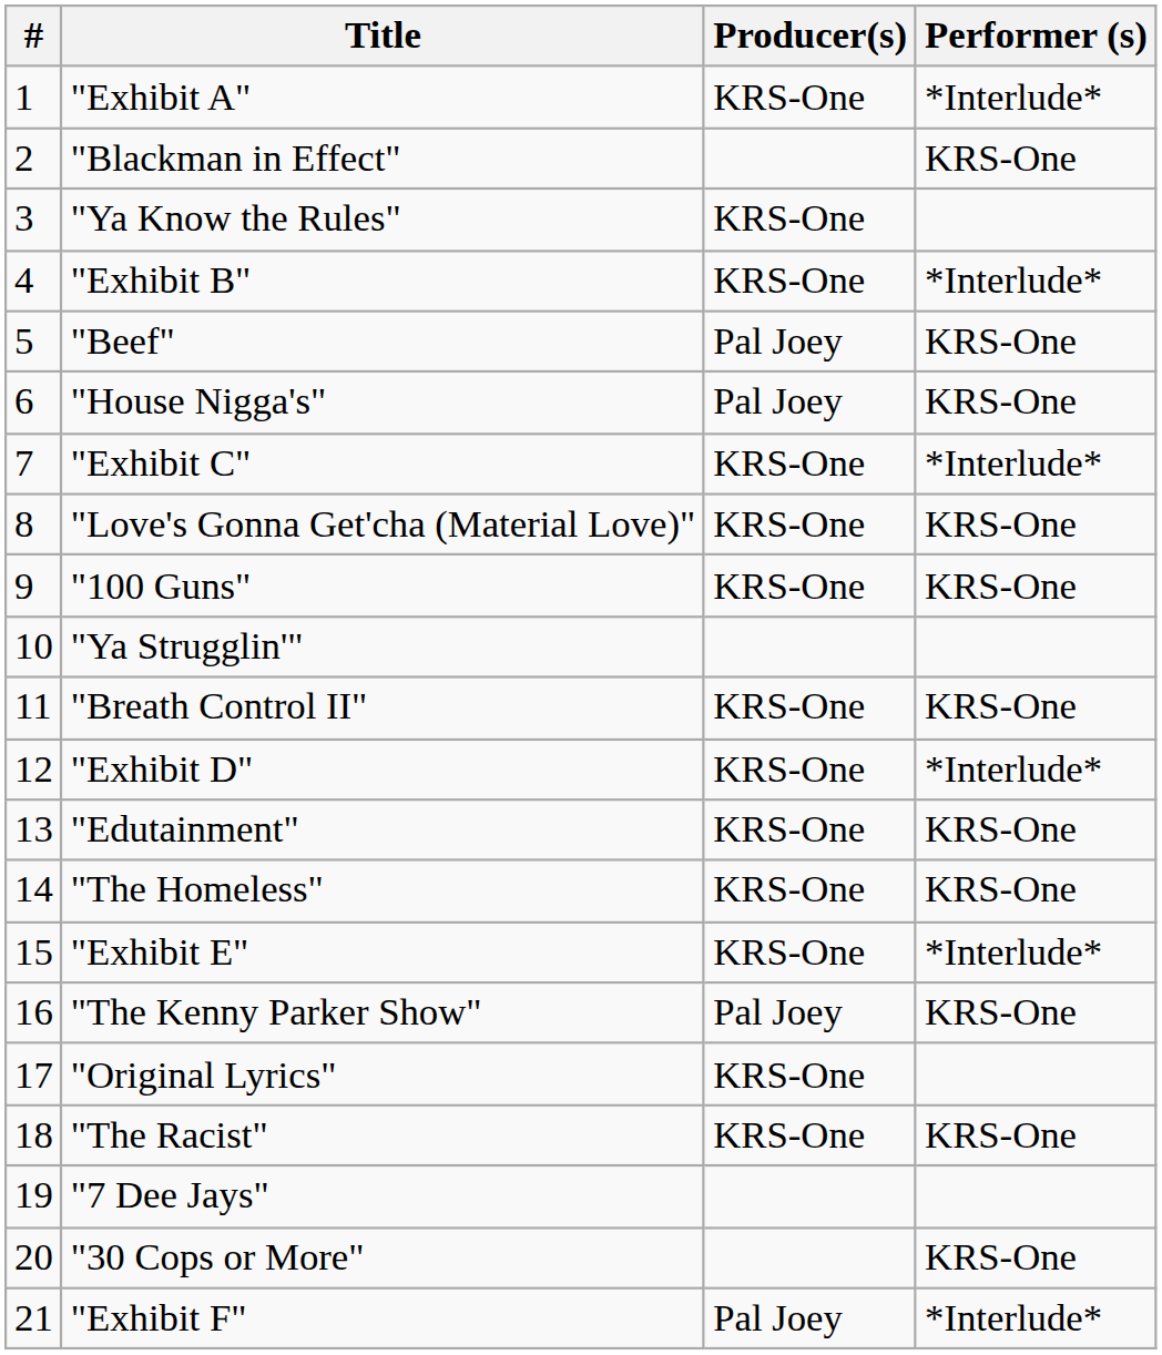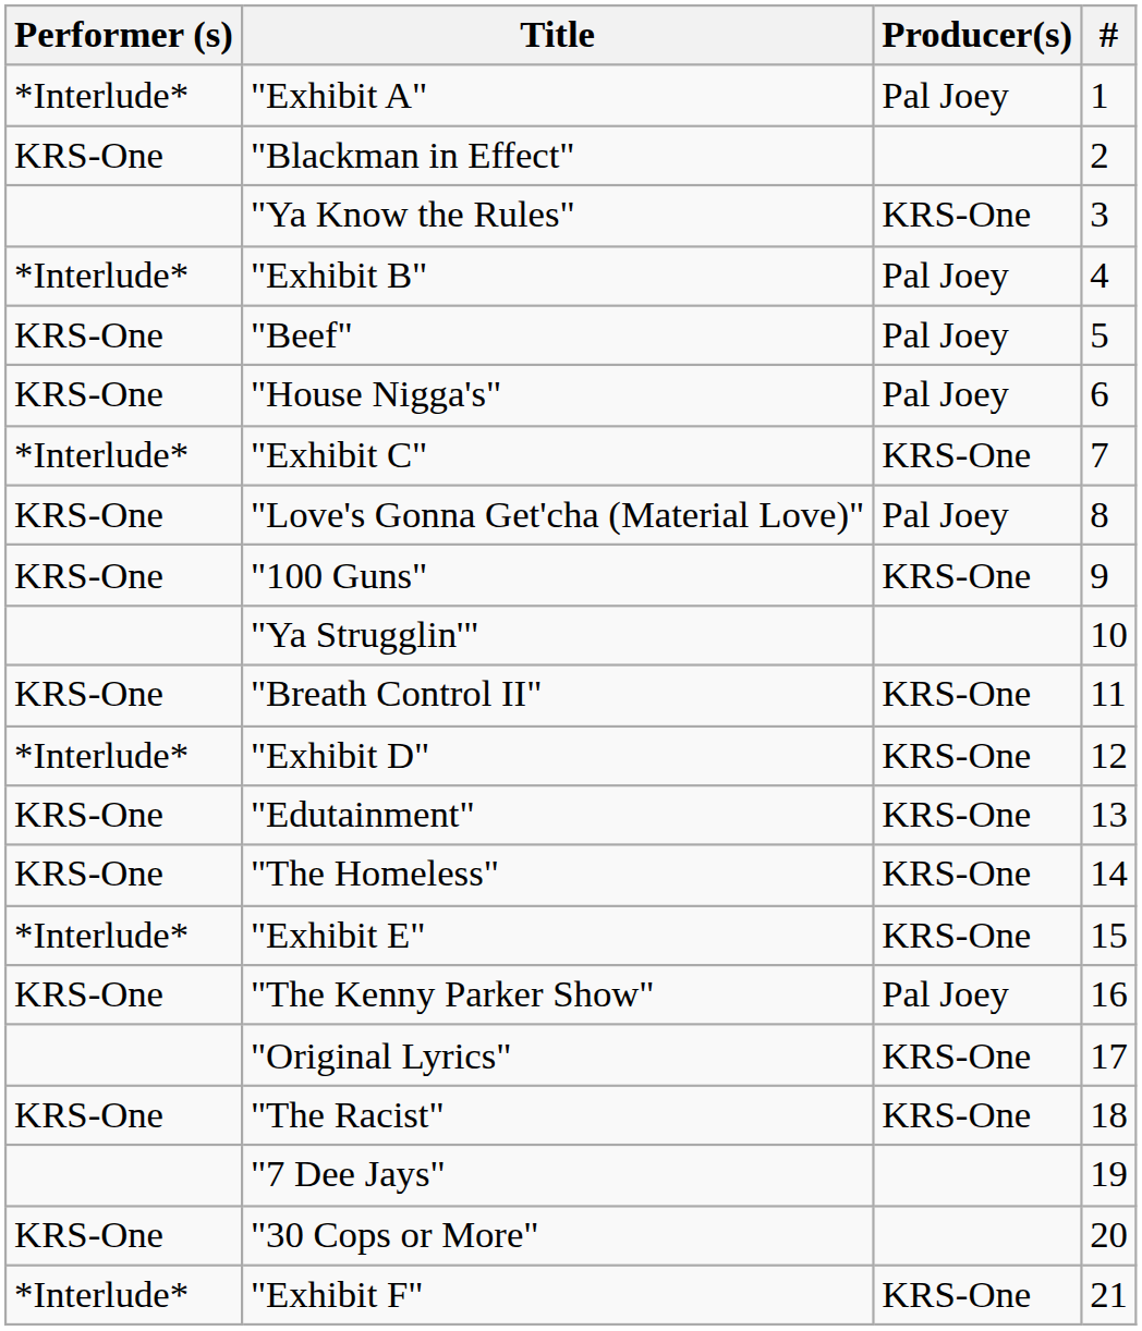columns swapped: # <-> Performer (s)
"Exhibit A" | Producer(s): KRS-One -> Pal Joey
"Exhibit B" | Producer(s): KRS-One -> Pal Joey
"Love's Gonna Get'cha (Material Love)" | Producer(s): KRS-One -> Pal Joey
"Exhibit F" | Producer(s): Pal Joey -> KRS-One
